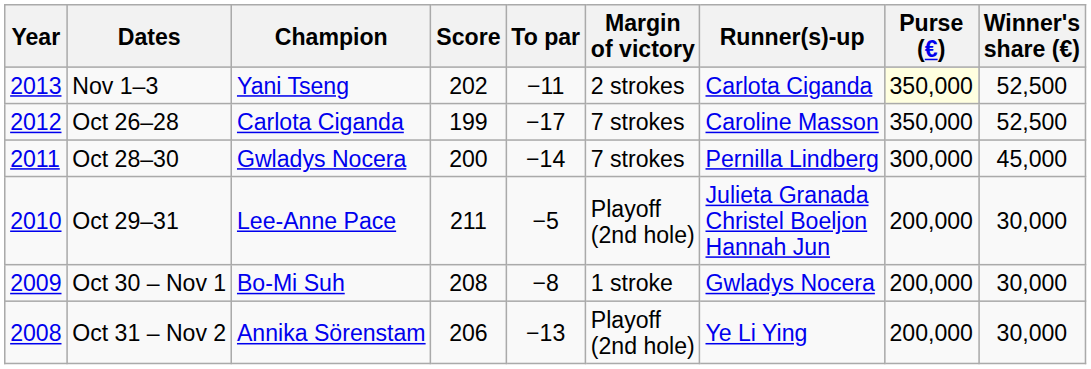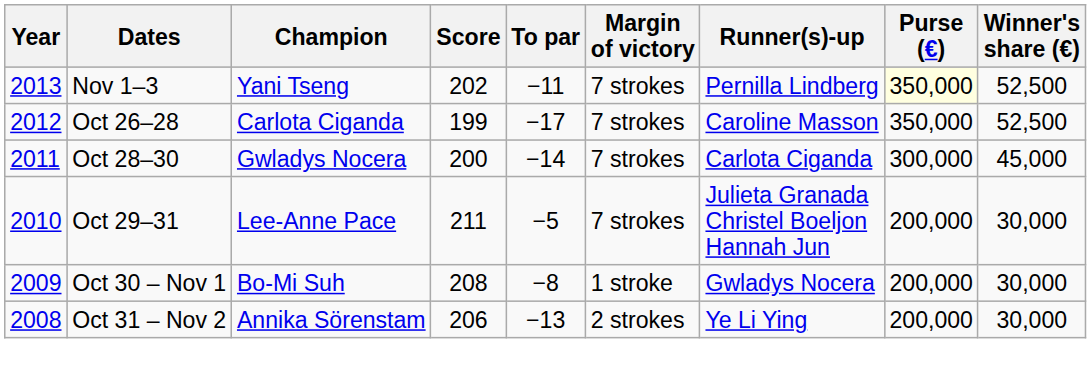Nov 1–3 | Margin of victory: 2 strokes -> 7 strokes
Nov 1–3 | Runner(s)-up: Carlota Ciganda -> Pernilla Lindberg
Oct 28–30 | Runner(s)-up: Pernilla Lindberg -> Carlota Ciganda
Oct 29–31 | Margin of victory: Playoff (2nd hole) -> 7 strokes
Oct 31 – Nov 2 | Margin of victory: Playoff (2nd hole) -> 2 strokes
